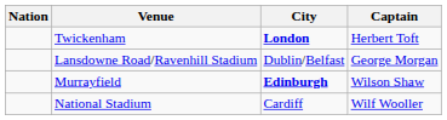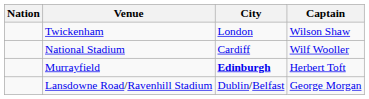Twickenham | City: bold -> normal
Twickenham | Captain: Herbert Toft -> Wilson Shaw
rows swapped: Lansdowne Road/Ravenhill Stadium <-> National Stadium
Murrayfield | Captain: Wilson Shaw -> Herbert Toft
